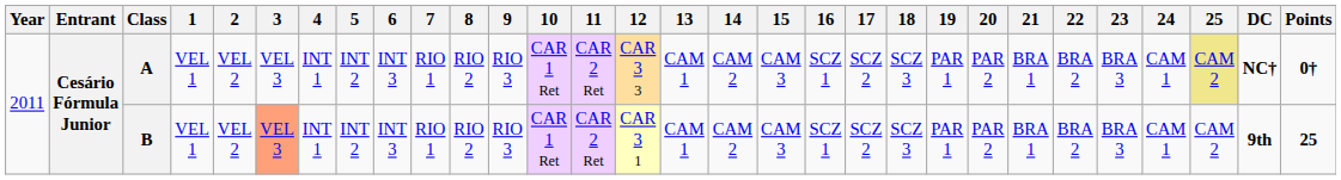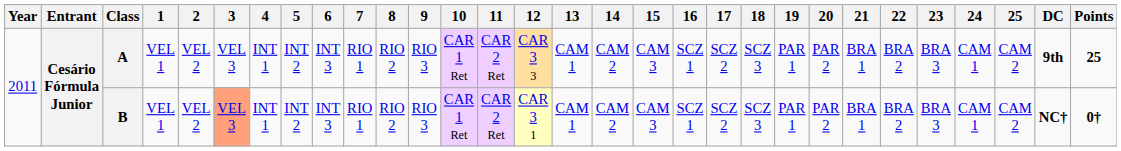A | 25: khaki background -> no background
A | DC: NC† -> 9th
A | Points: 0† -> 25
B | DC: 9th -> NC†
B | Points: 25 -> 0†
